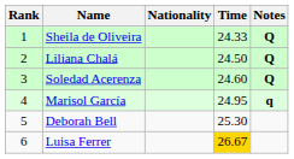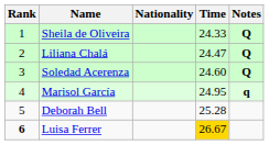Liliana Chalá | Time: 24.50 -> 24.47
Deborah Bell | Time: 25.30 -> 25.28
Luisa Ferrer | Rank: normal -> bold
